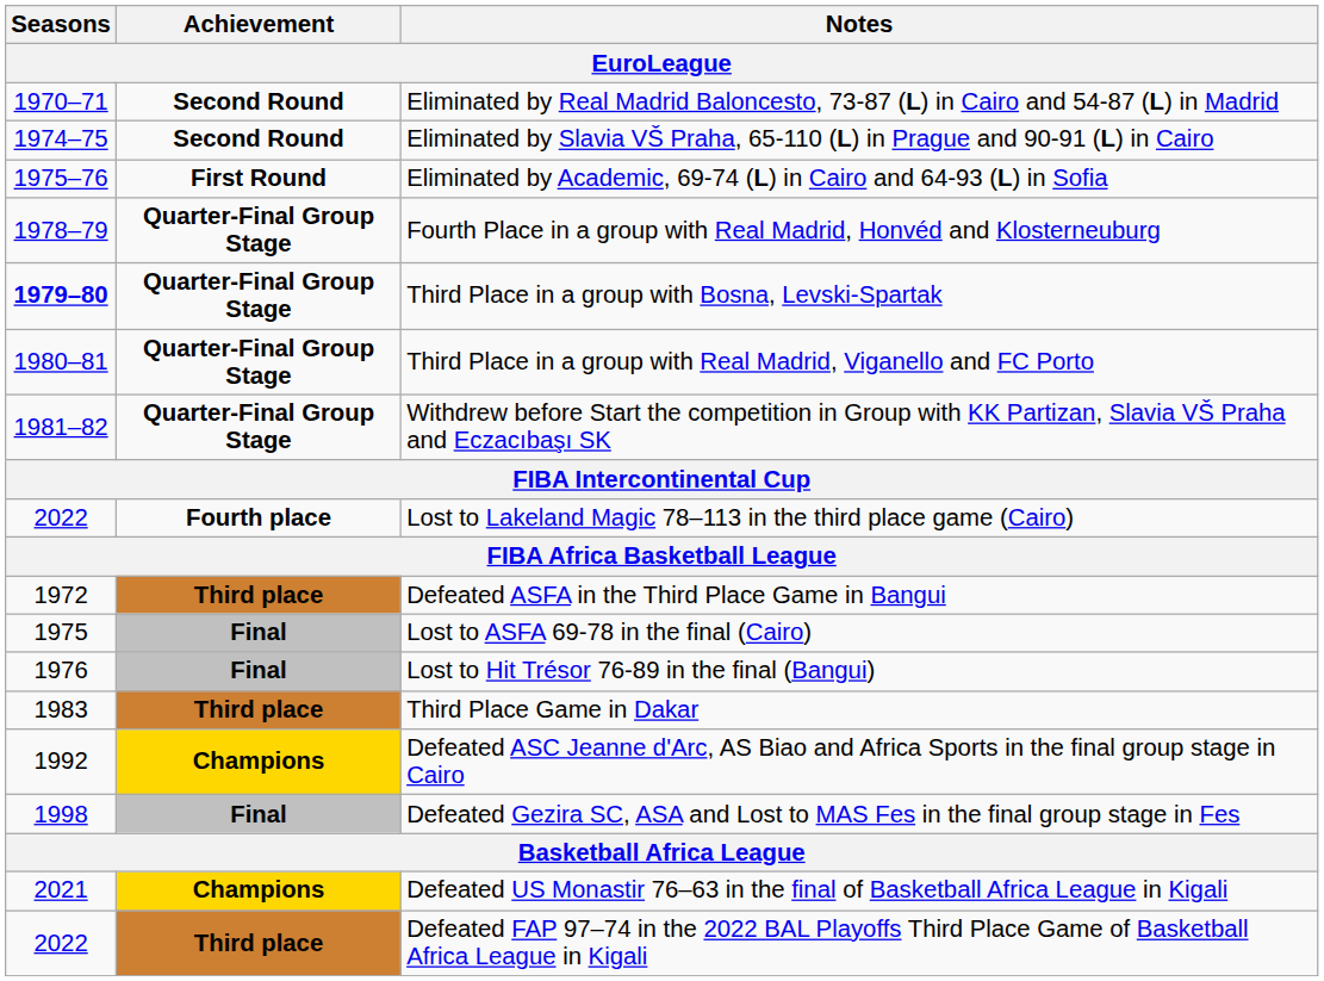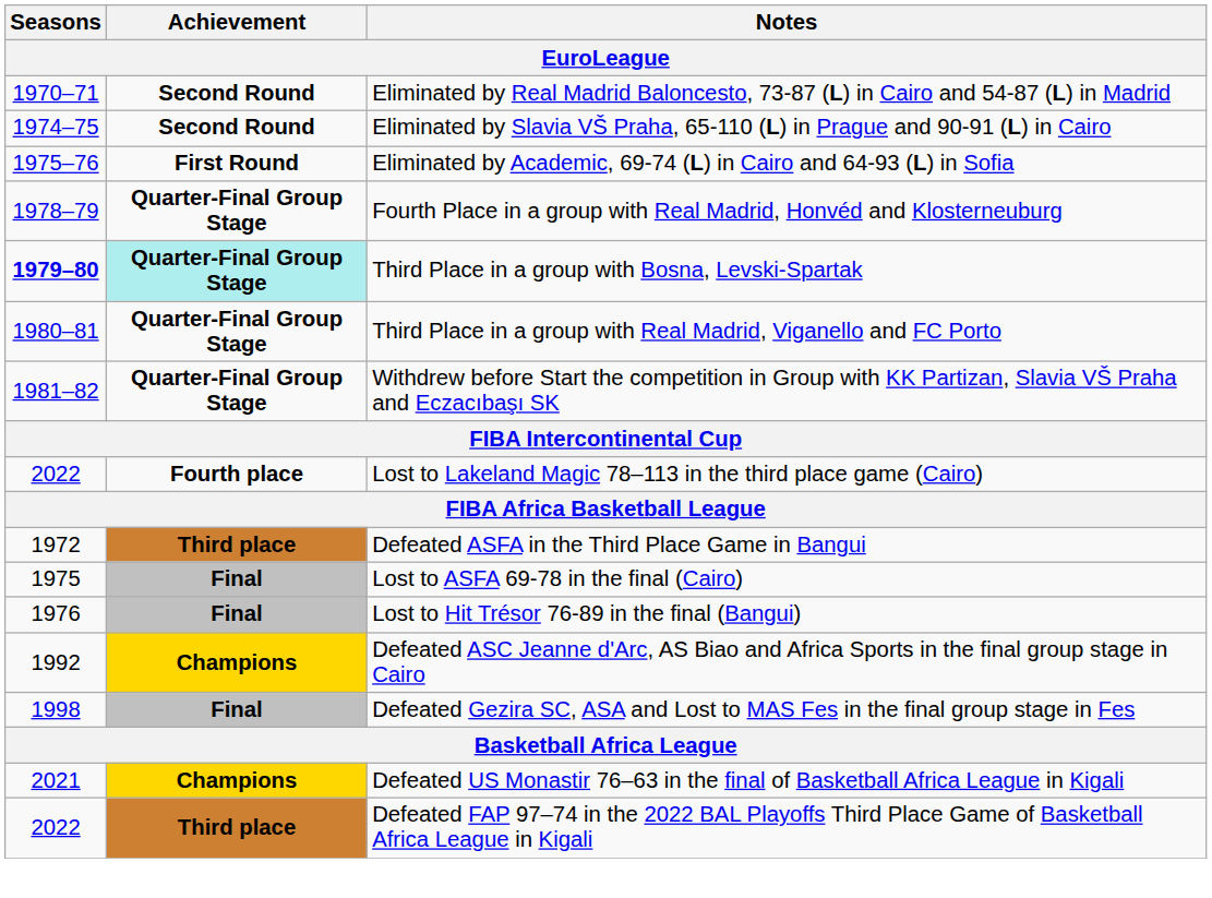Third Place in a group with Bosna, Levski-Spartak | Achievement: no background -> paleturquoise background
- row: 1983 | Third place | Third Place Game in Dakar
